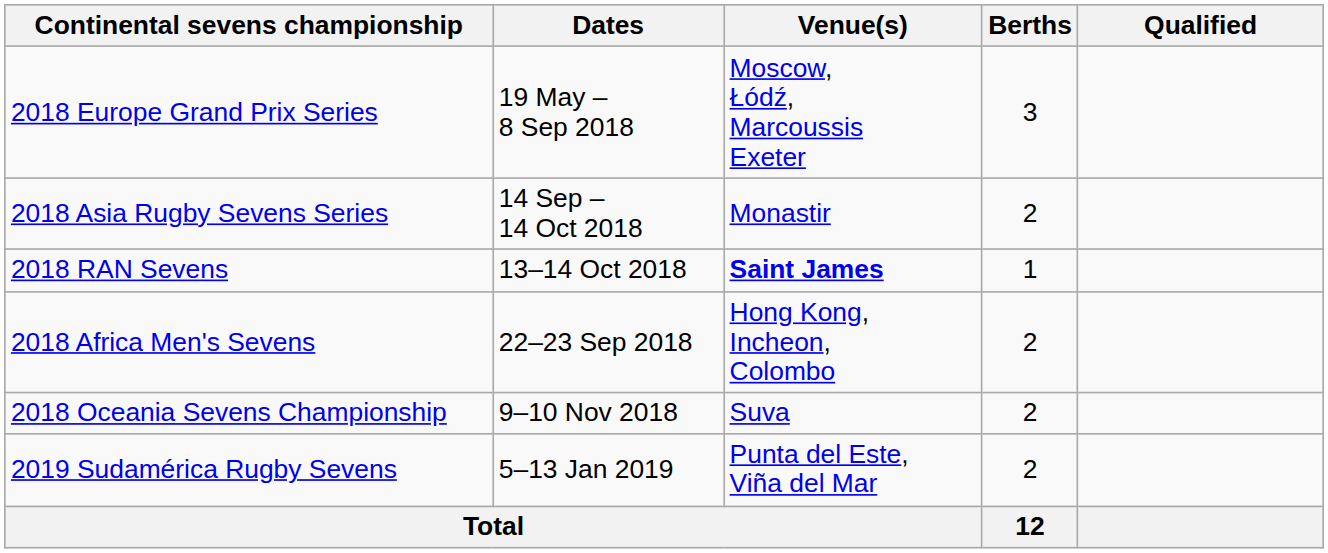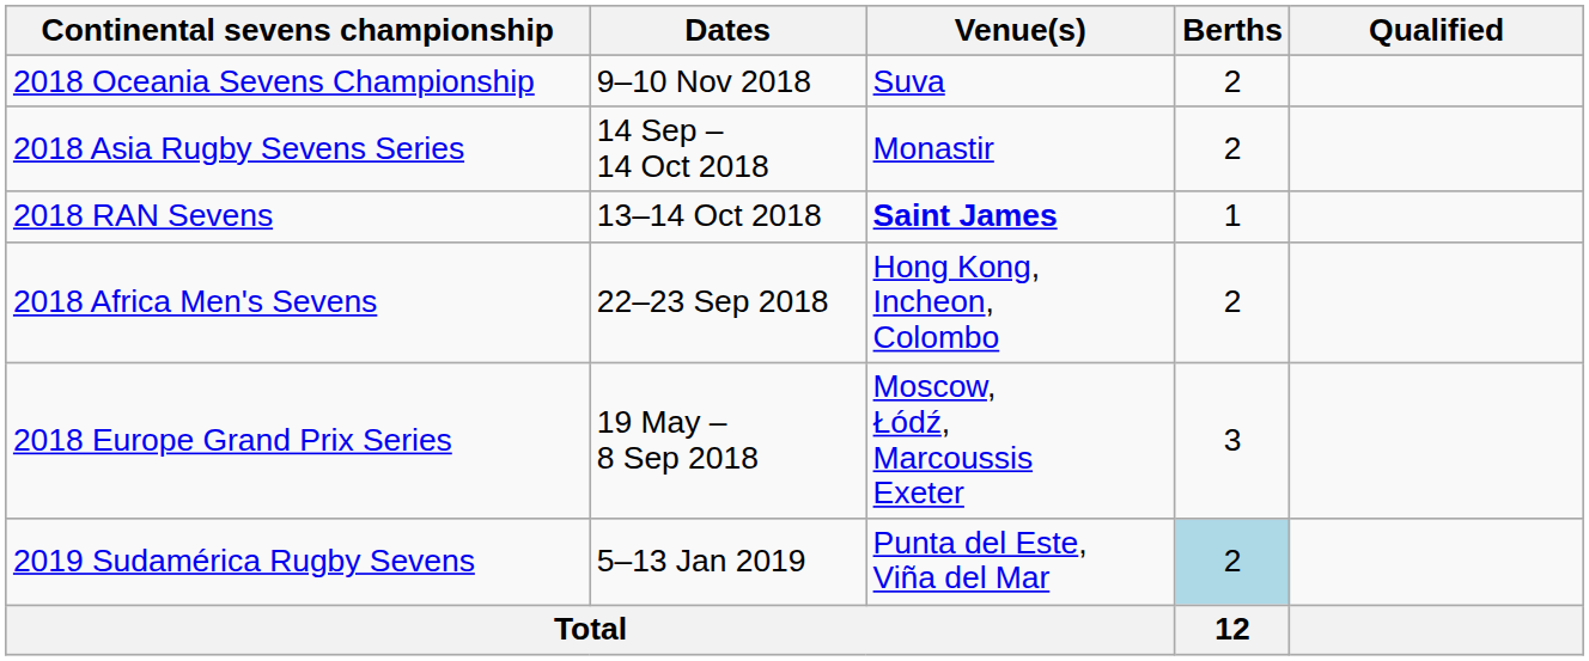rows swapped: 2018 Europe Grand Prix Series <-> 2018 Oceania Sevens Championship
2019 Sudamérica Rugby Sevens | Berths: no background -> lightblue background
